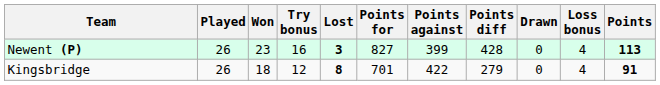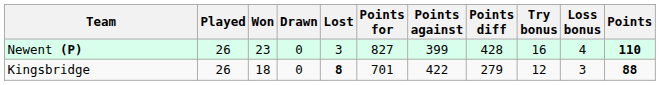columns swapped: Drawn <-> Try bonus
Newent (P) | Lost: bold -> normal
Newent (P) | Points: 113 -> 110
Kingsbridge | Loss bonus: 4 -> 3
Kingsbridge | Points: 91 -> 88
